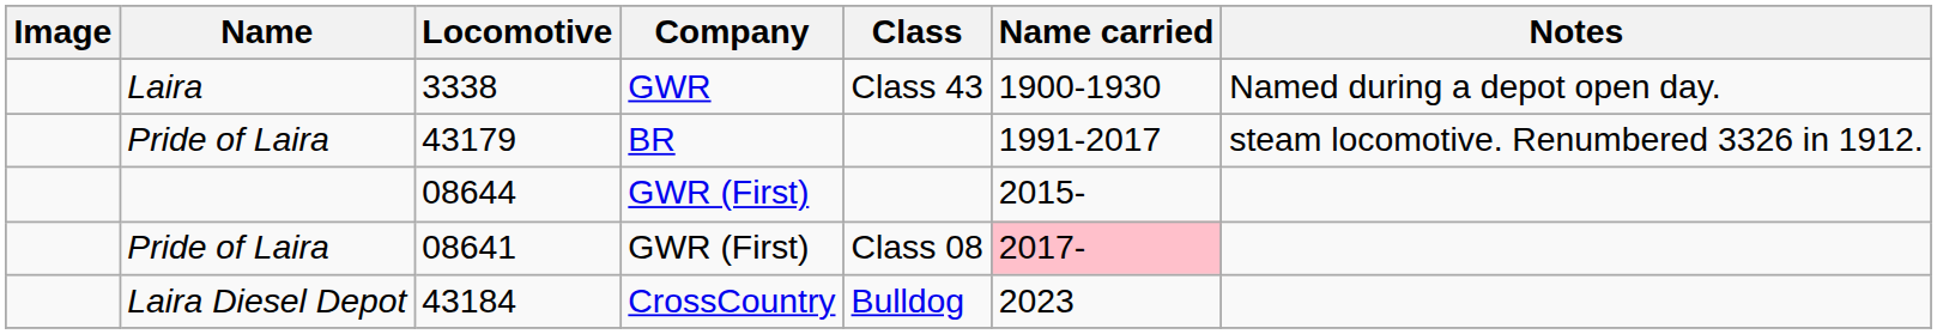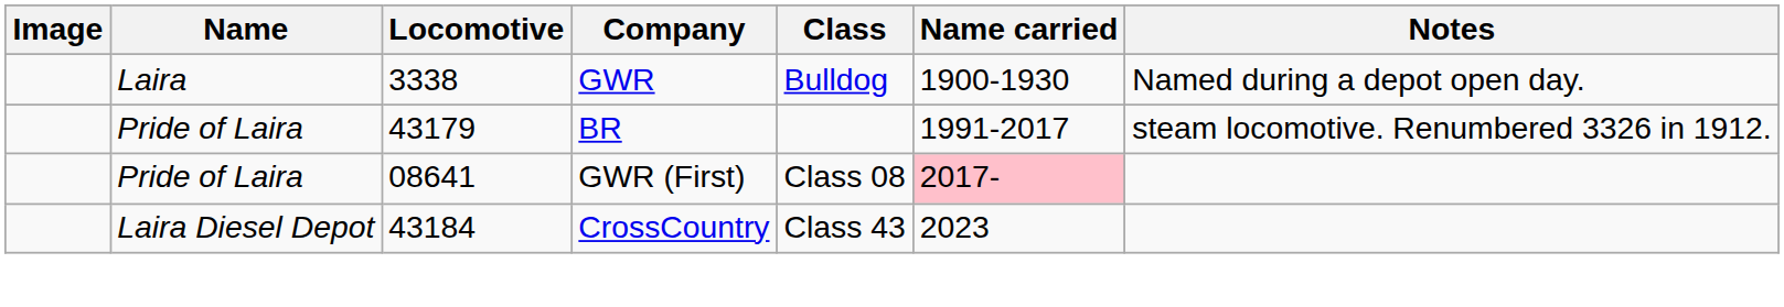3338 | Class: Class 43 -> Bulldog
- row: 08644 | GWR (First) | 2015-
43184 | Class: Bulldog -> Class 43
